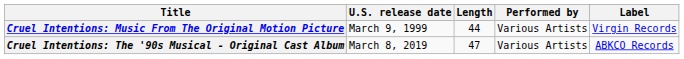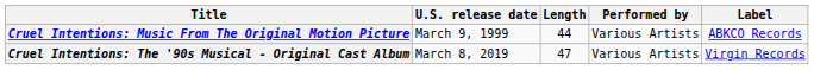Cruel Intentions: Music From The Original Motion Picture | Label: Virgin Records -> ABKCO Records
Cruel Intentions: The '90s Musical - Original Cast Album | Label: ABKCO Records -> Virgin Records
